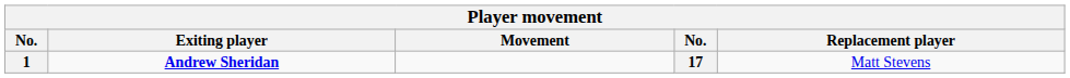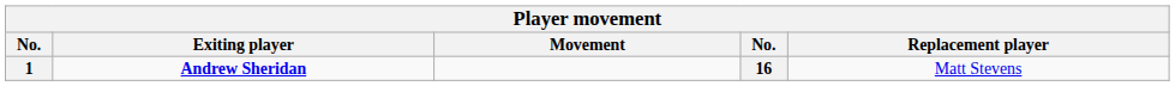1 | column 4: 17 -> 16
